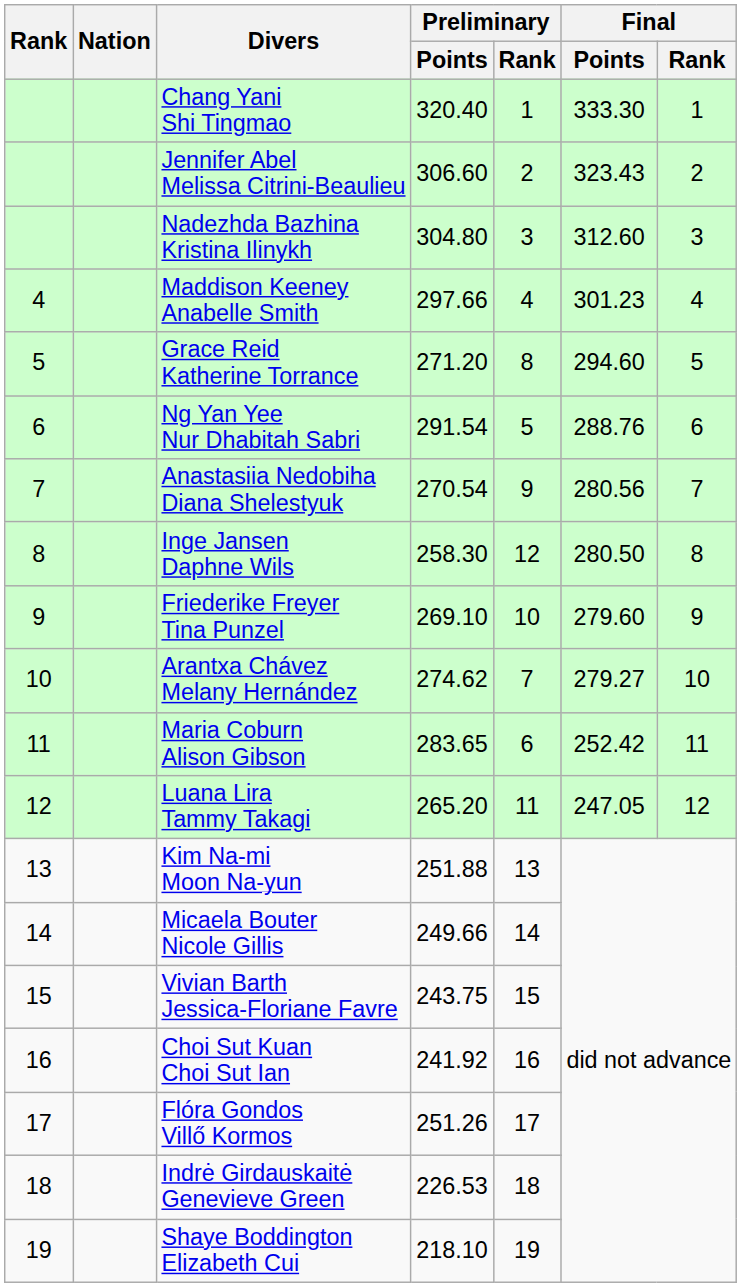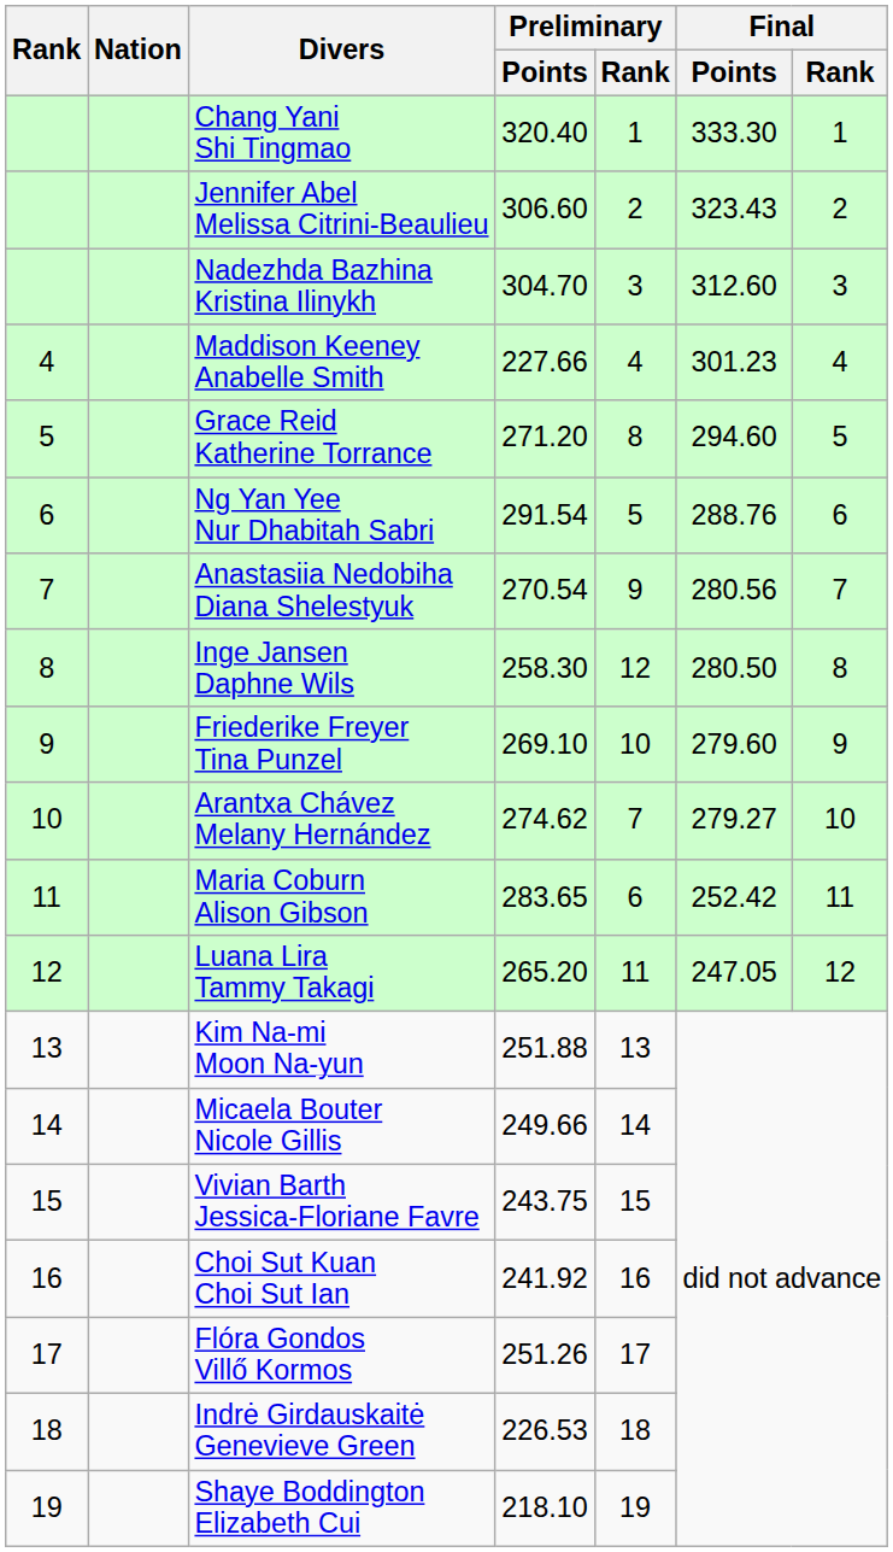Nadezhda Bazhina Kristina Ilinykh | Preliminary / Points: 304.80 -> 304.70
Maddison Keeney Anabelle Smith | Preliminary / Points: 297.66 -> 227.66
